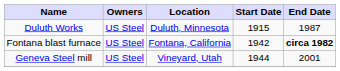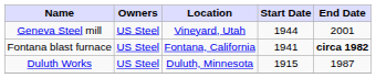rows swapped: Duluth Works <-> Geneva Steel mill
Fontana blast furnace | Start Date: 1942 -> 1941
